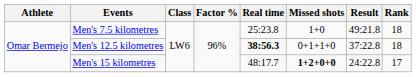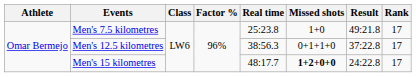Men's 7.5 kilometres | Rank: 18 -> 17
Men's 12.5 kilometres | Real time: bold -> normal
Men's 12.5 kilometres | Rank: 18 -> 17
